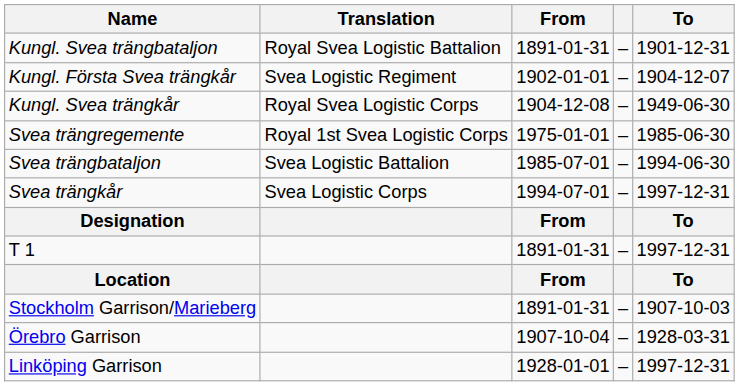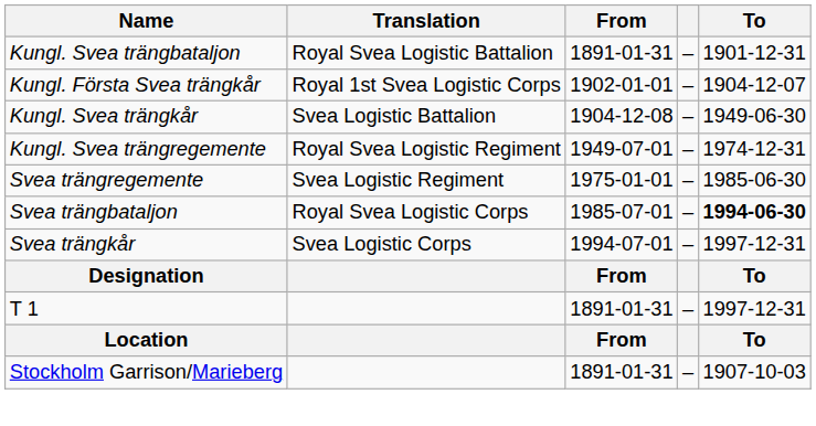Kungl. Första Svea trängkår | Translation: Svea Logistic Regiment -> Royal 1st Svea Logistic Corps
Kungl. Svea trängkår | Translation: Royal Svea Logistic Corps -> Svea Logistic Battalion
+ row: Kungl. Svea trängregemente | Royal Svea Logistic Regiment | 1949-07-01 | – | 1974-12-31
Svea trängregemente | Translation: Royal 1st Svea Logistic Corps -> Svea Logistic Regiment
Svea trängbataljon | Translation: Svea Logistic Battalion -> Royal Svea Logistic Corps
Svea trängbataljon | To: normal -> bold
- row: Örebro Garrison | 1907-10-04 | – | 1928-03-31
- row: Linköping Garrison | 1928-01-01 | – | 1997-12-31
